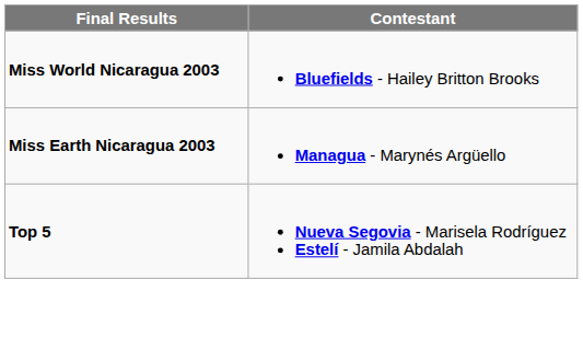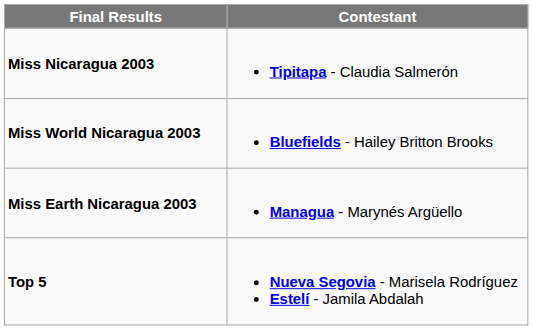+ row: Miss Nicaragua 2003 | Tipitapa - Claudia Salmerón
